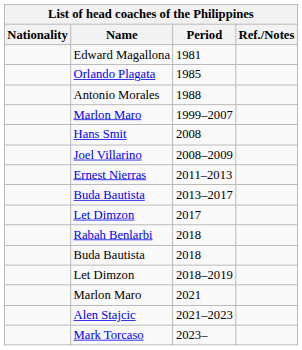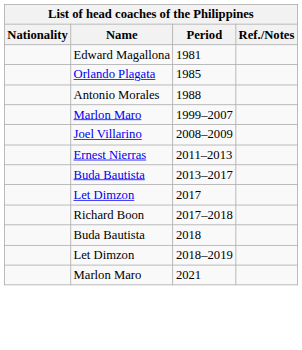- row: Hans Smit | 2008
+ row: Richard Boon | 2017–2018
- row: Rabah Benlarbi | 2018
- row: Alen Stajcic | 2021–2023
- row: Mark Torcaso | 2023–
